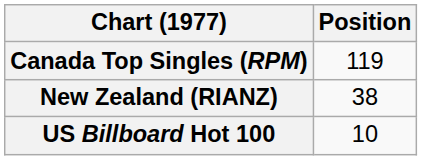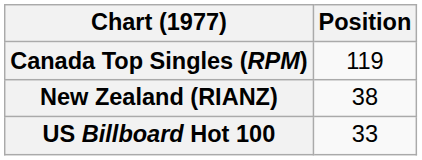US Billboard Hot 100 | Position: 10 -> 33
